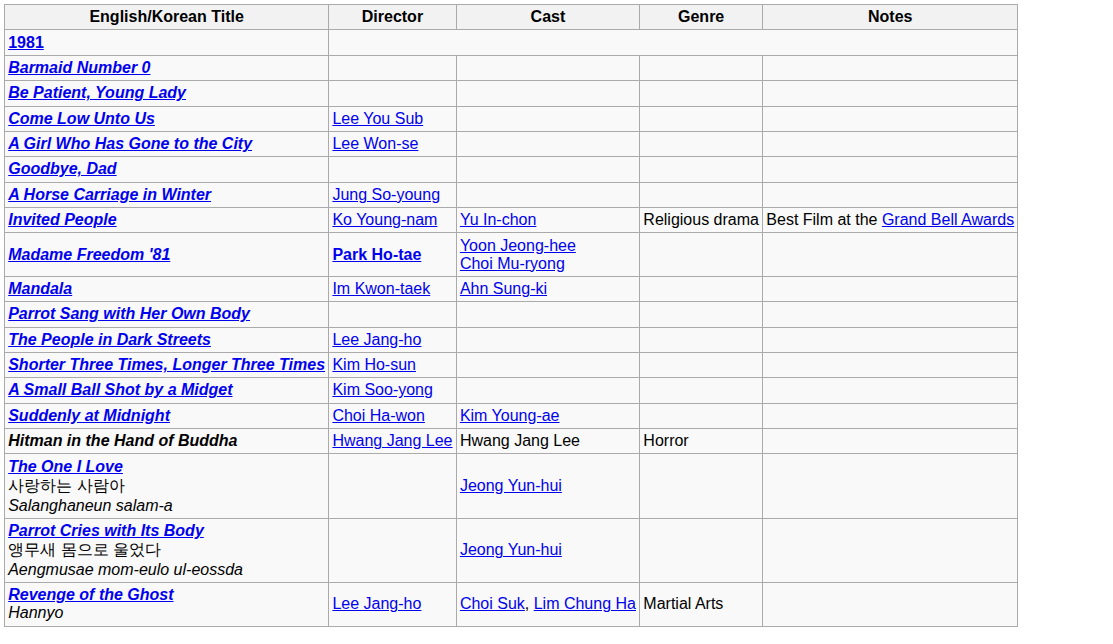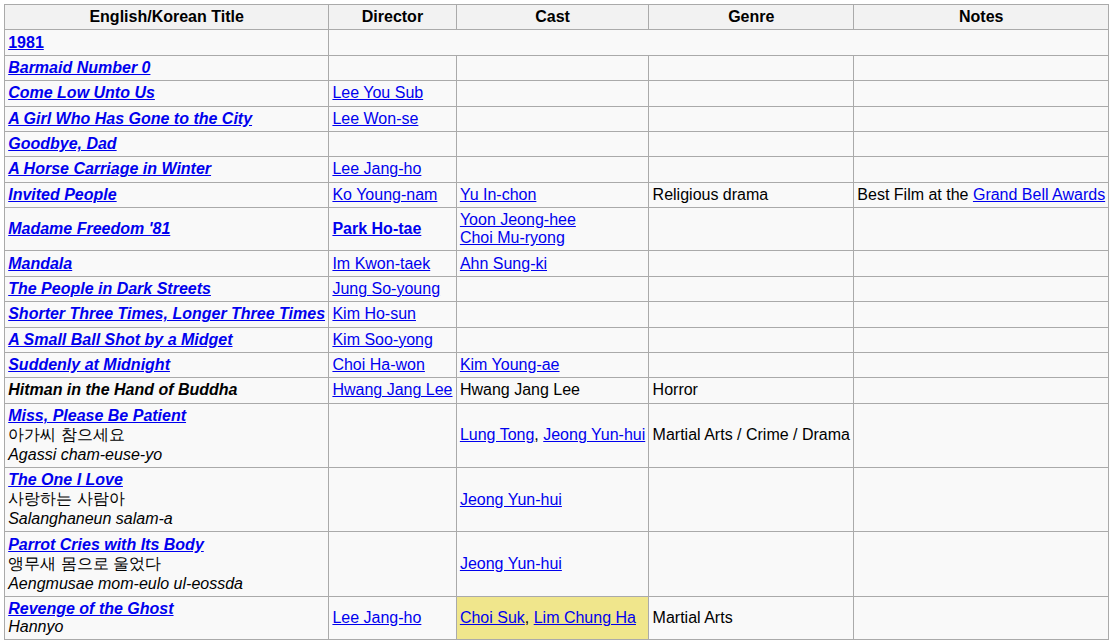- row: Be Patient, Young Lady
A Horse Carriage in Winter | Director: Jung So-young -> Lee Jang-ho
- row: Parrot Sang with Her Own Body
The People in Dark Streets | Director: Lee Jang-ho -> Jung So-young
+ row: Miss, Please Be Patient 아가씨 참으세요 Agassi cham-euse-yo | Lung Tong, Jeong Yun-hui | Martial Arts / Crime / Drama
Revenge of the Ghost Hannyo | Cast: no background -> khaki background
